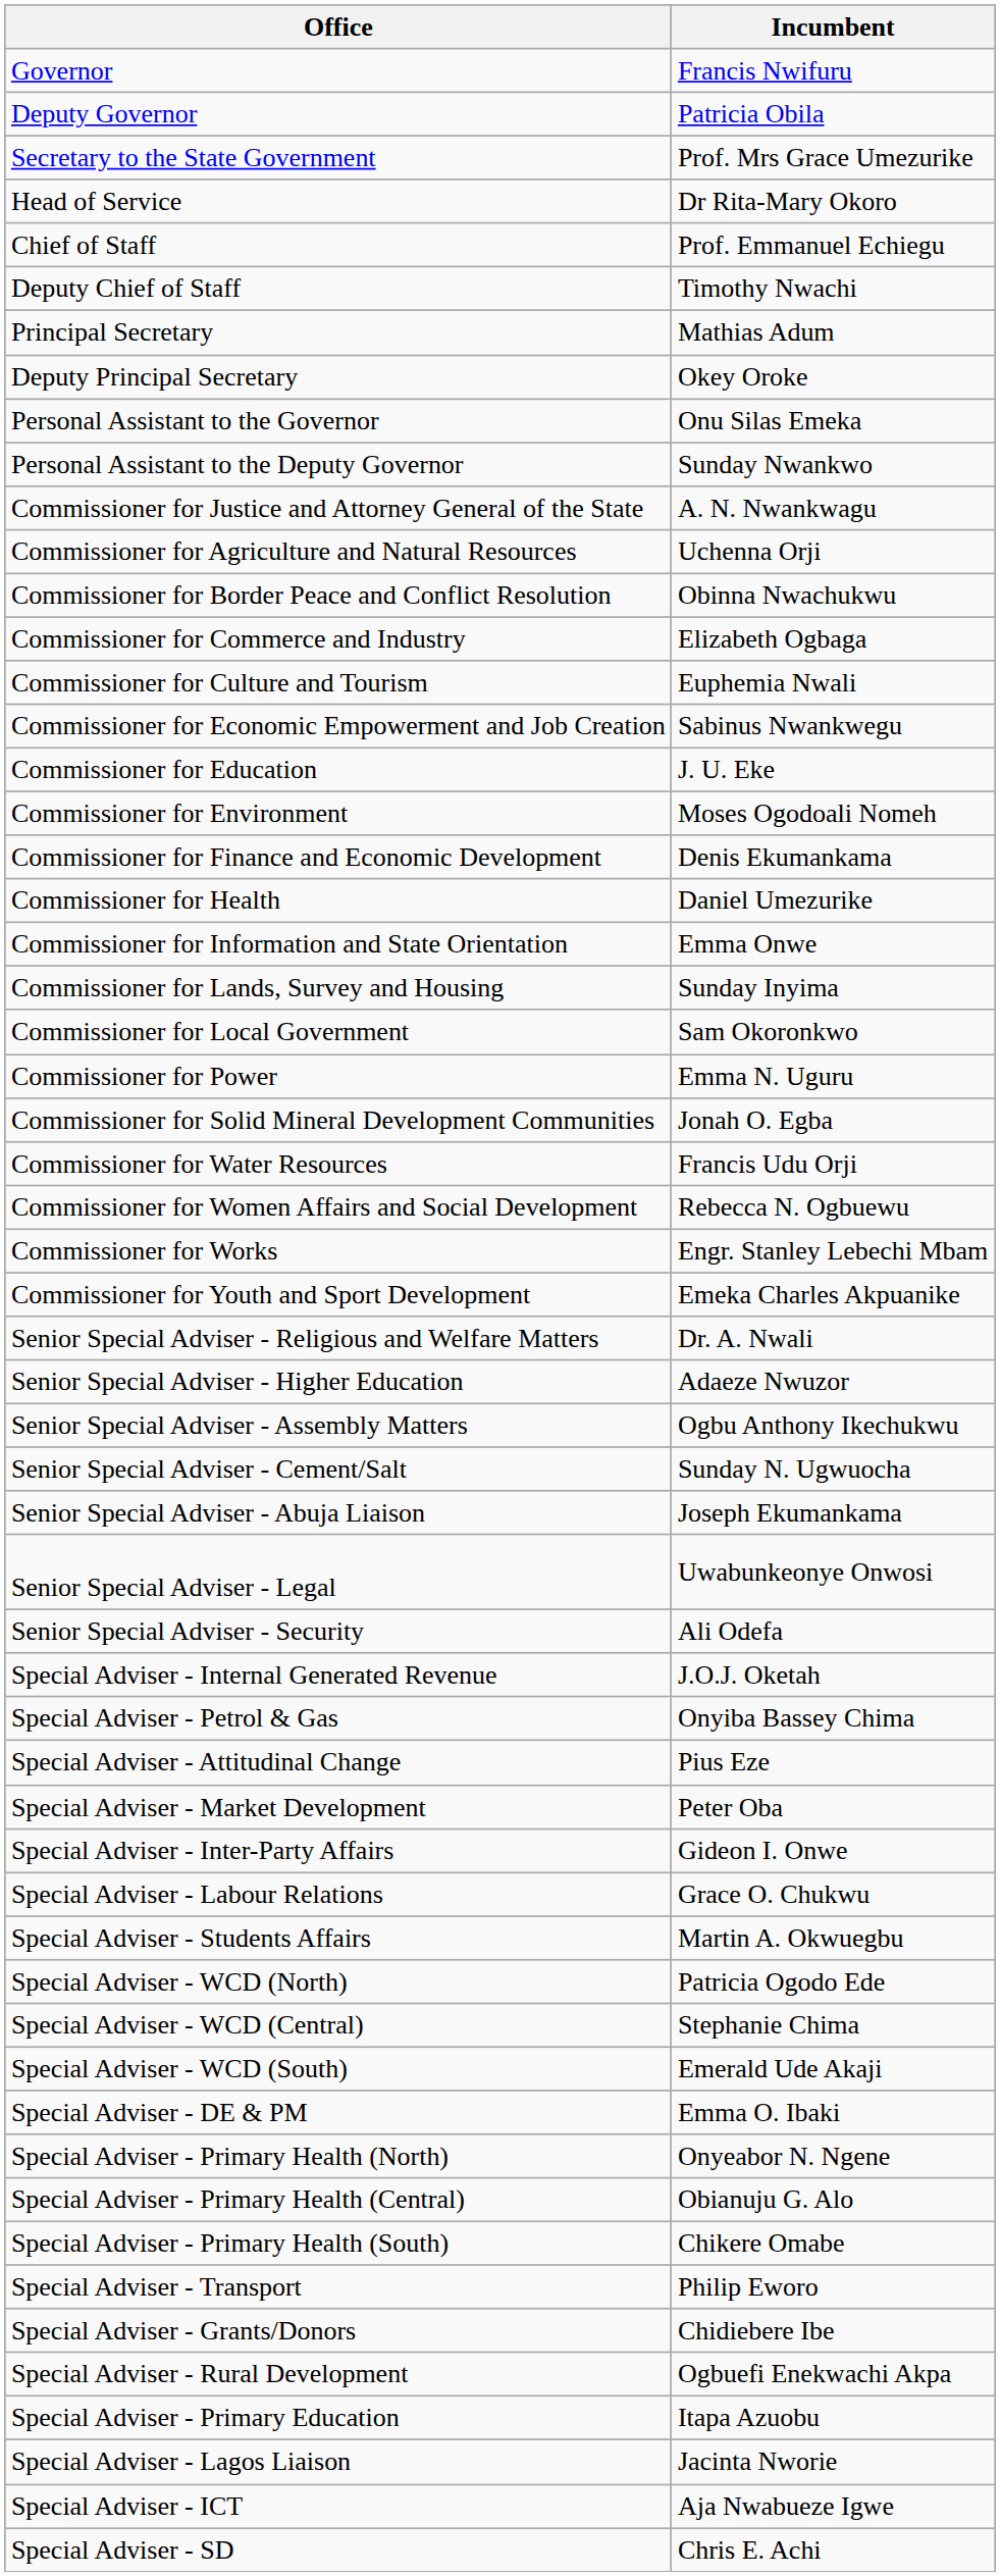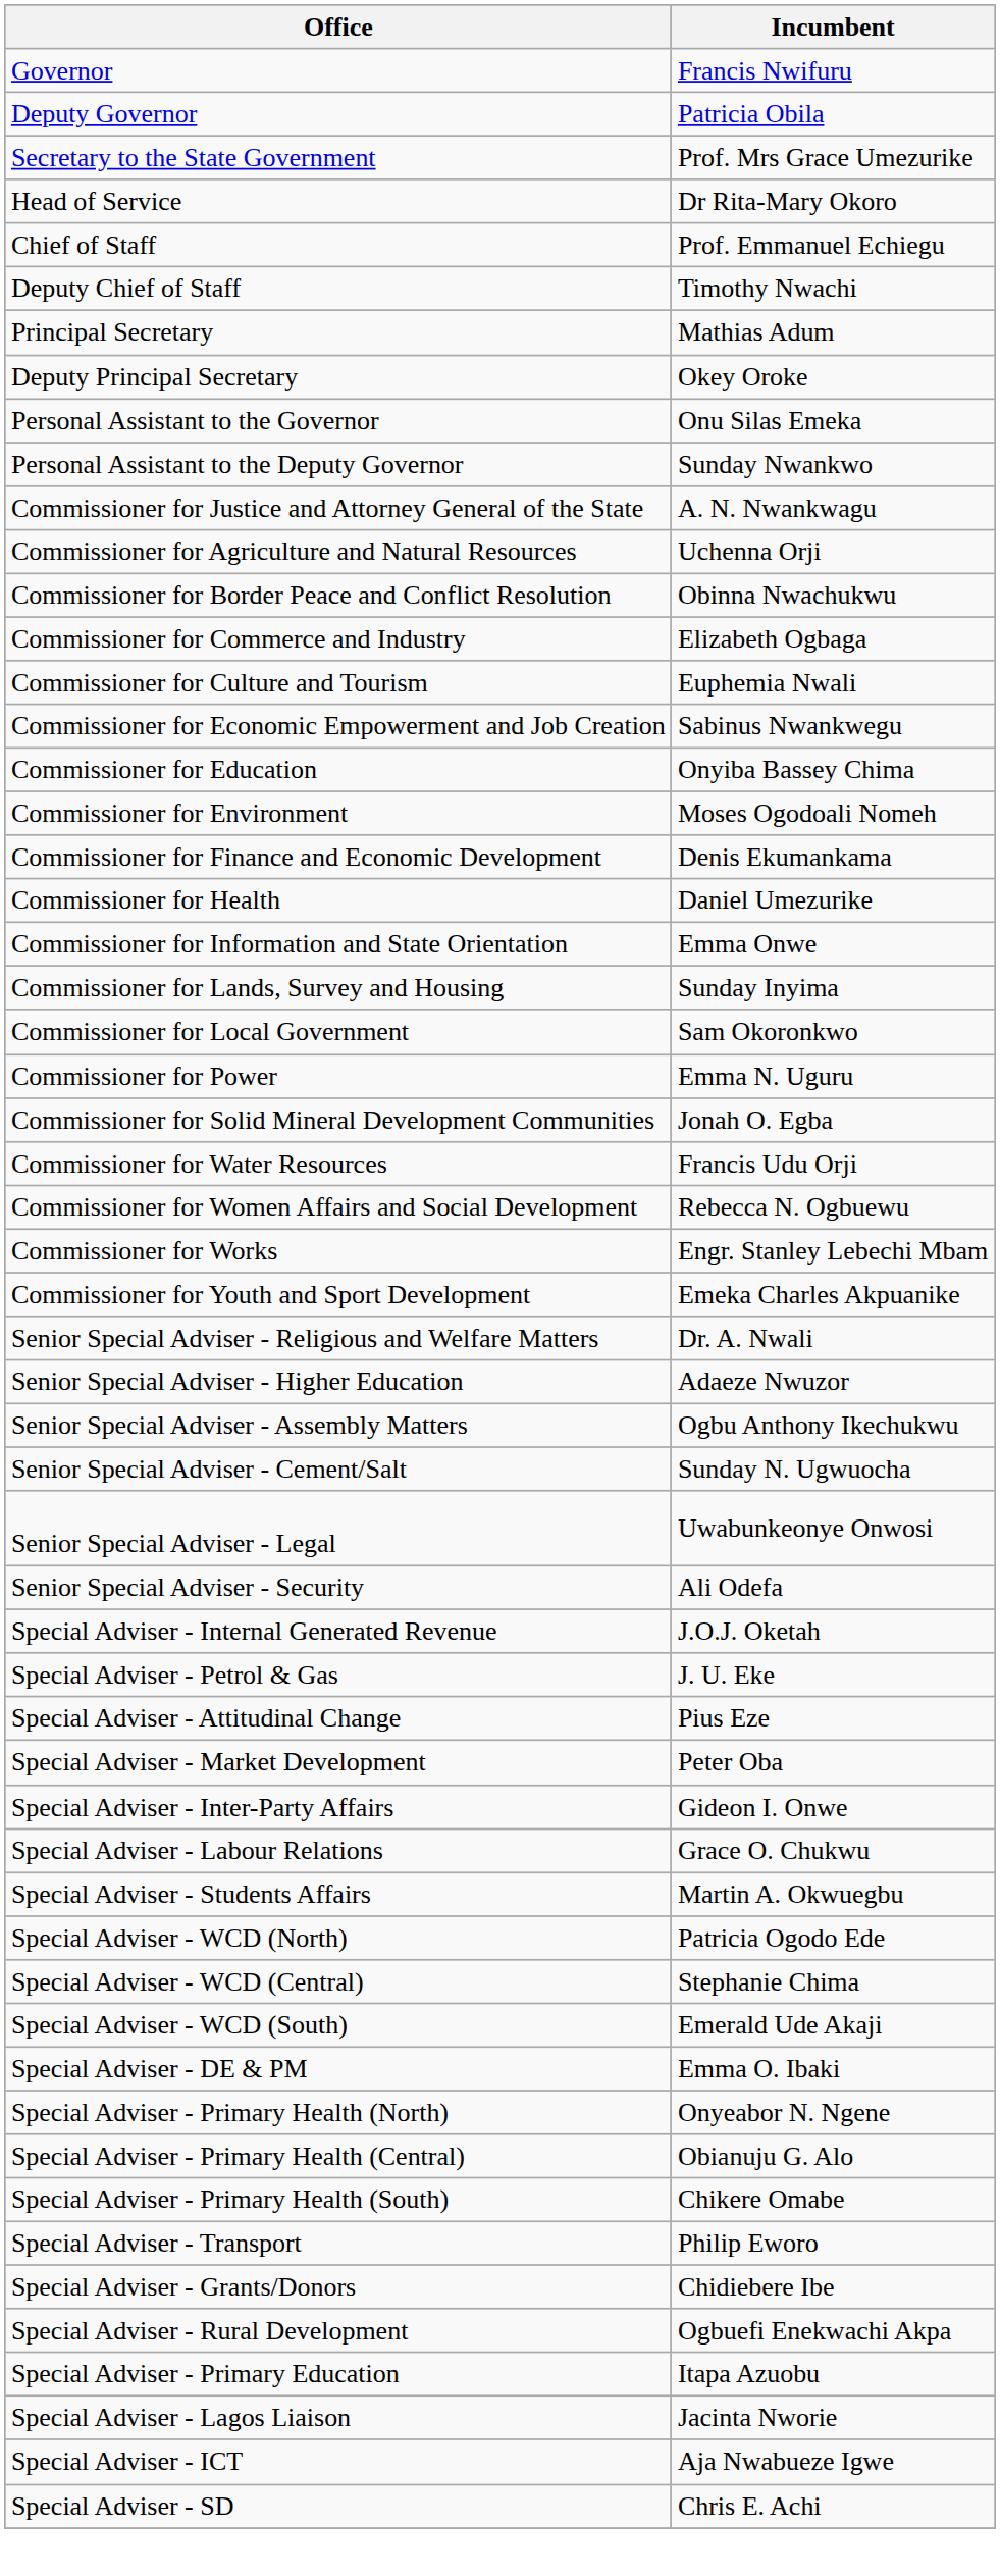Commissioner for Education | Incumbent: J. U. Eke -> Onyiba Bassey Chima
- row: Senior Special Adviser - Abuja Liaison | Joseph Ekumankama
Special Adviser - Petrol & Gas | Incumbent: Onyiba Bassey Chima -> J. U. Eke
